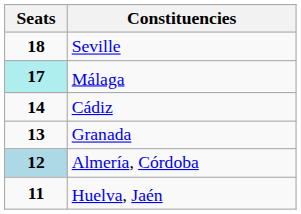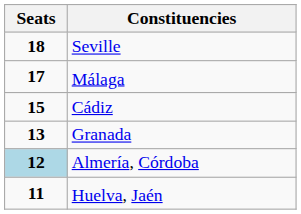Málaga | Seats: paleturquoise background -> no background
Cádiz | Seats: 14 -> 15
